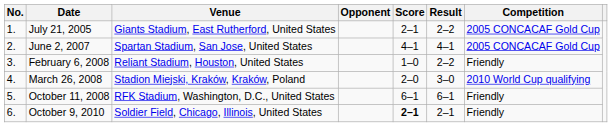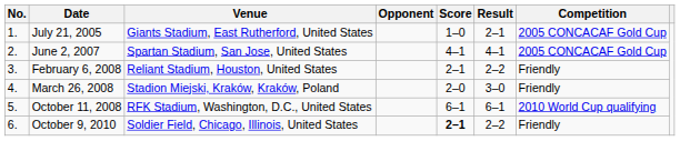July 21, 2005 | Score: 2–1 -> 1–0
July 21, 2005 | Result: 2–2 -> 2–1
February 6, 2008 | Score: 1–0 -> 2–1
March 26, 2008 | Competition: 2010 World Cup qualifying -> Friendly
October 11, 2008 | Competition: Friendly -> 2010 World Cup qualifying
October 9, 2010 | Result: 2–1 -> 2–2
